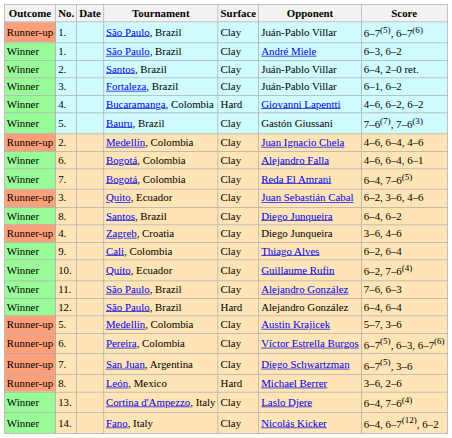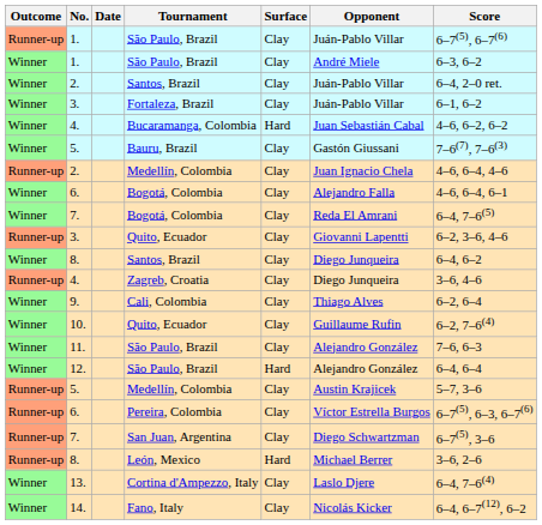Bucaramanga, Colombia | Opponent: Giovanni Lapentti -> Juan Sebastián Cabal
3. / Quito, Ecuador | Opponent: Juan Sebastián Cabal -> Giovanni Lapentti
